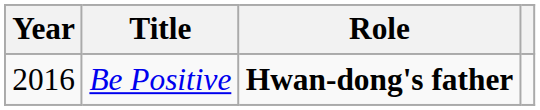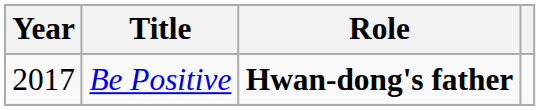Be Positive | Year: 2016 -> 2017
